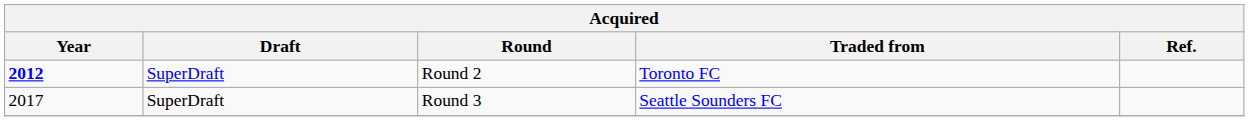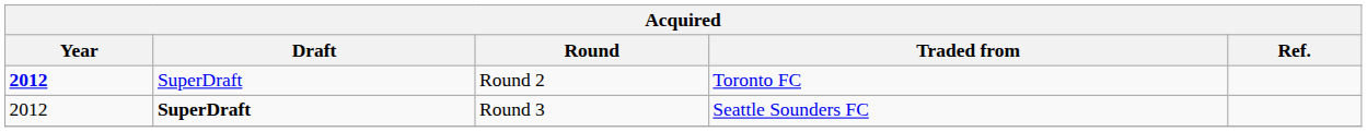Round 3 | Year: 2017 -> 2012
Round 3 | Draft: normal -> bold
